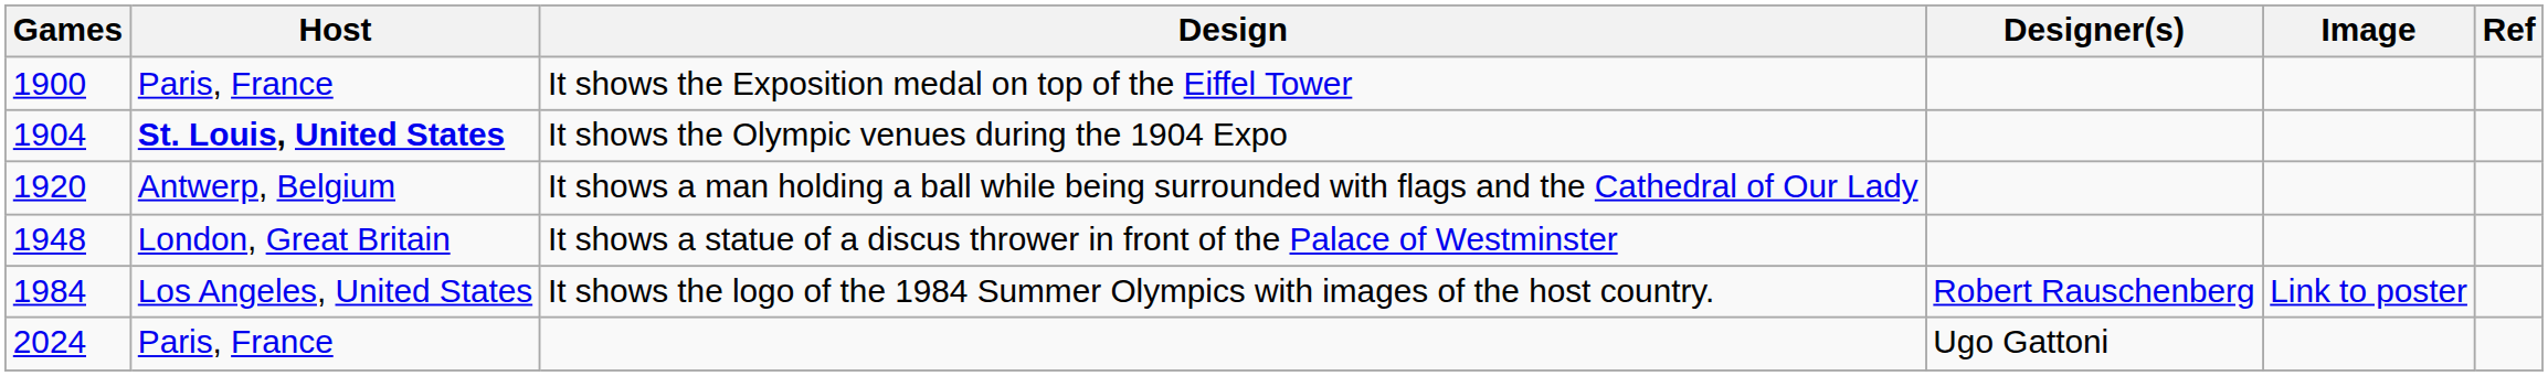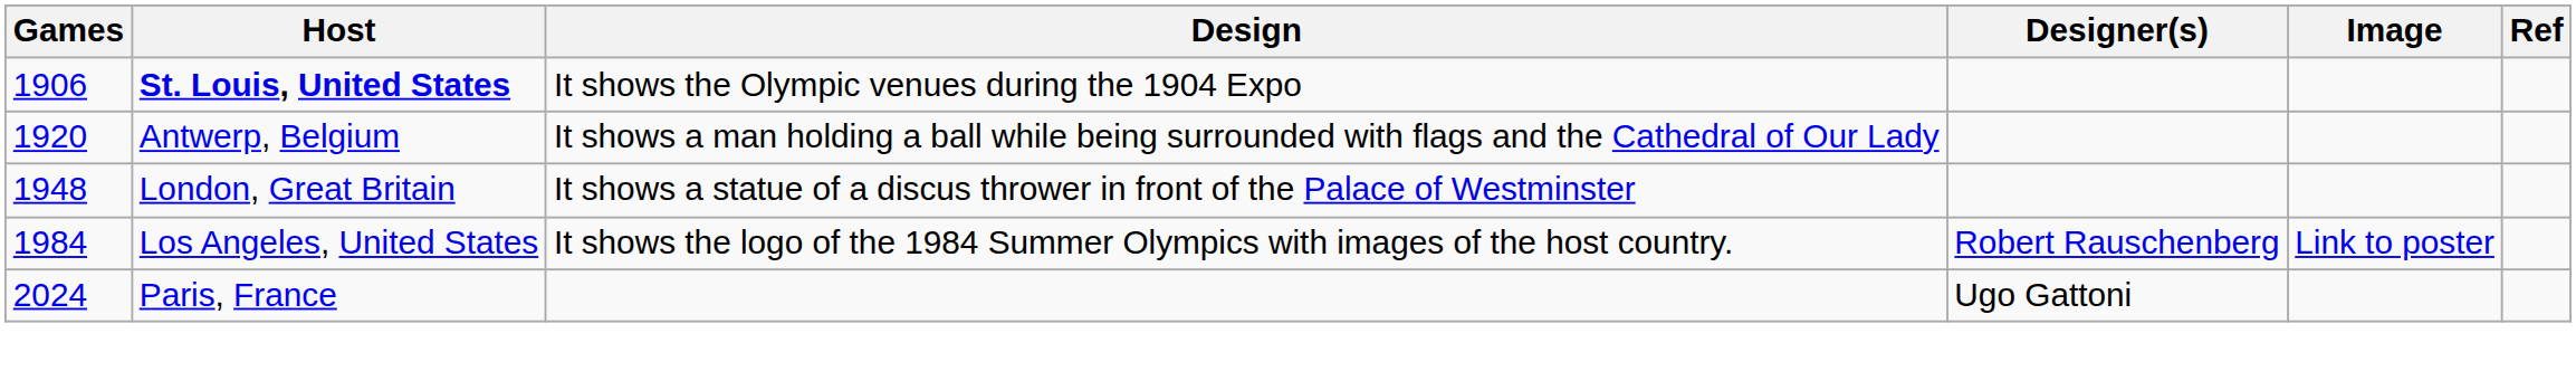- row: 1900 | Paris, France | It shows the Exposition medal on top of the Eiffel Tower
It shows the Olympic venues during the 1904 Expo | Games: 1904 -> 1906
